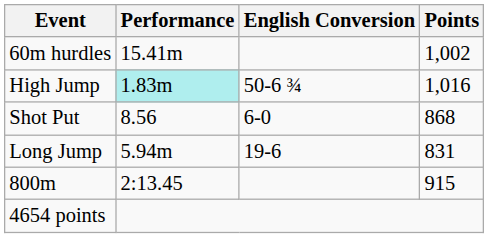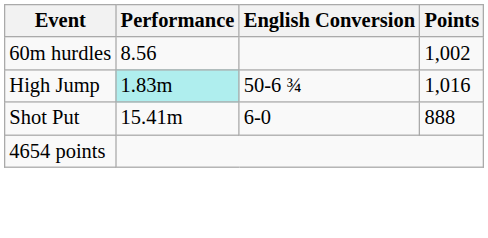60m hurdles | Performance: 15.41m -> 8.56
Shot Put | Performance: 8.56 -> 15.41m
Shot Put | Points: 868 -> 888
- row: Long Jump | 5.94m | 19-6 | 831
- row: 800m | 2:13.45 | 915
